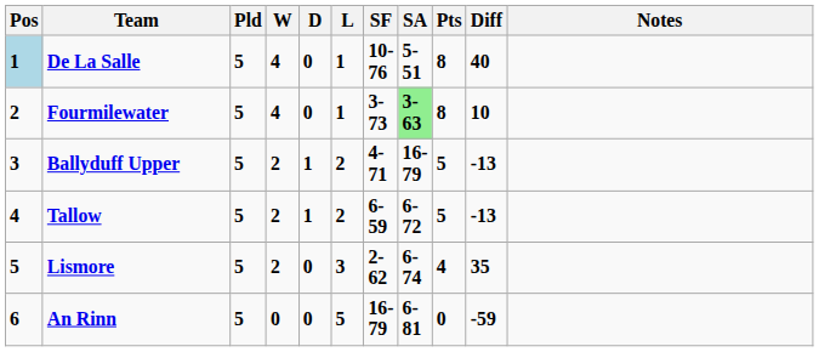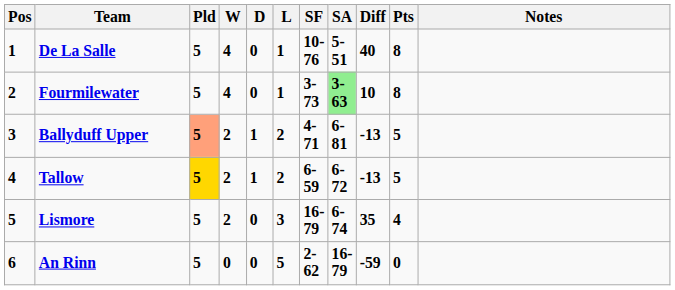columns swapped: Diff <-> Pts
De La Salle | Pos: lightblue background -> no background
Ballyduff Upper | Pld: no background -> lightsalmon background
Ballyduff Upper | SA: 16-79 -> 6-81
Tallow | Pld: no background -> gold background
Lismore | SF: 2-62 -> 16-79
An Rinn | SF: 16-79 -> 2-62
An Rinn | SA: 6-81 -> 16-79
